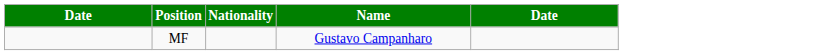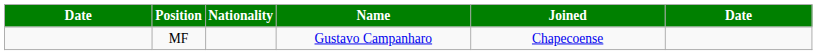+ column: Joined | Chapecoense
